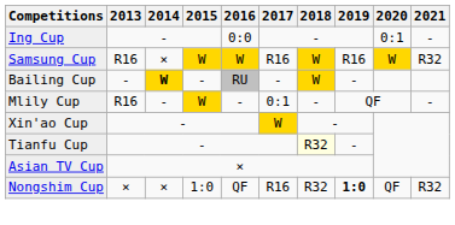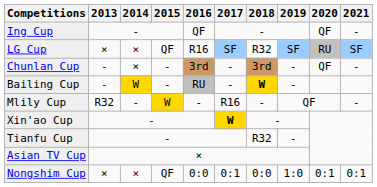Ing Cup | 2016: 0:0 -> QF
Ing Cup | 2020: 0:1 -> QF
- row: Samsung Cup | R16 | × | W | W | R16 | W | R16 | W | R32
+ row: LG Cup | × | × | QF | R16 | SF | R32 | SF | RU | SF
+ row: Chunlan Cup | - | × | - | 3rd | - | 3rd | - | QF | -
Bailing Cup | 2014: bold -> normal
Bailing Cup | 2018: normal -> bold
Mlily Cup | 2013: R16 -> R32
Mlily Cup | 2017: 0:1 -> R16
Xin'ao Cup | 2017: normal -> bold
Tianfu Cup | 2018: lightyellow background -> no background
Nongshim Cup | 2015: 1:0 -> QF
Nongshim Cup | 2016: QF -> 0:0
Nongshim Cup | 2017: R16 -> 0:1
Nongshim Cup | 2018: R32 -> 0:0
Nongshim Cup | 2019: bold -> normal
Nongshim Cup | 2020: QF -> 0:1
Nongshim Cup | 2021: R32 -> 0:1
